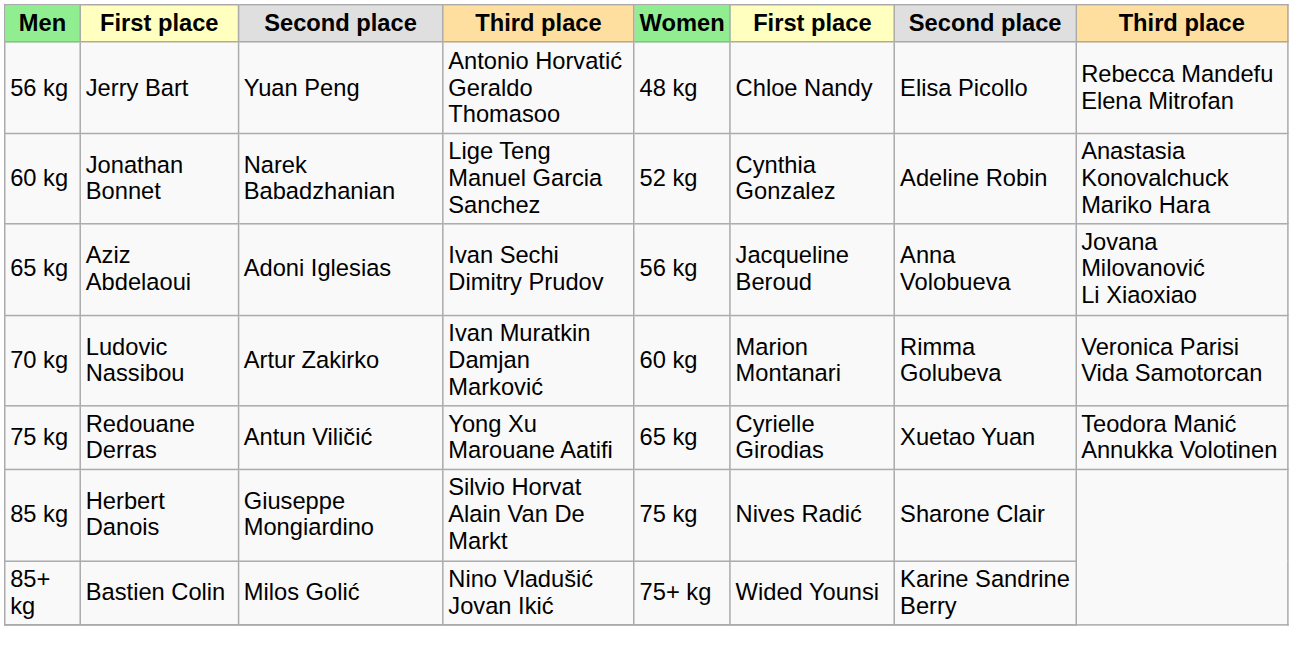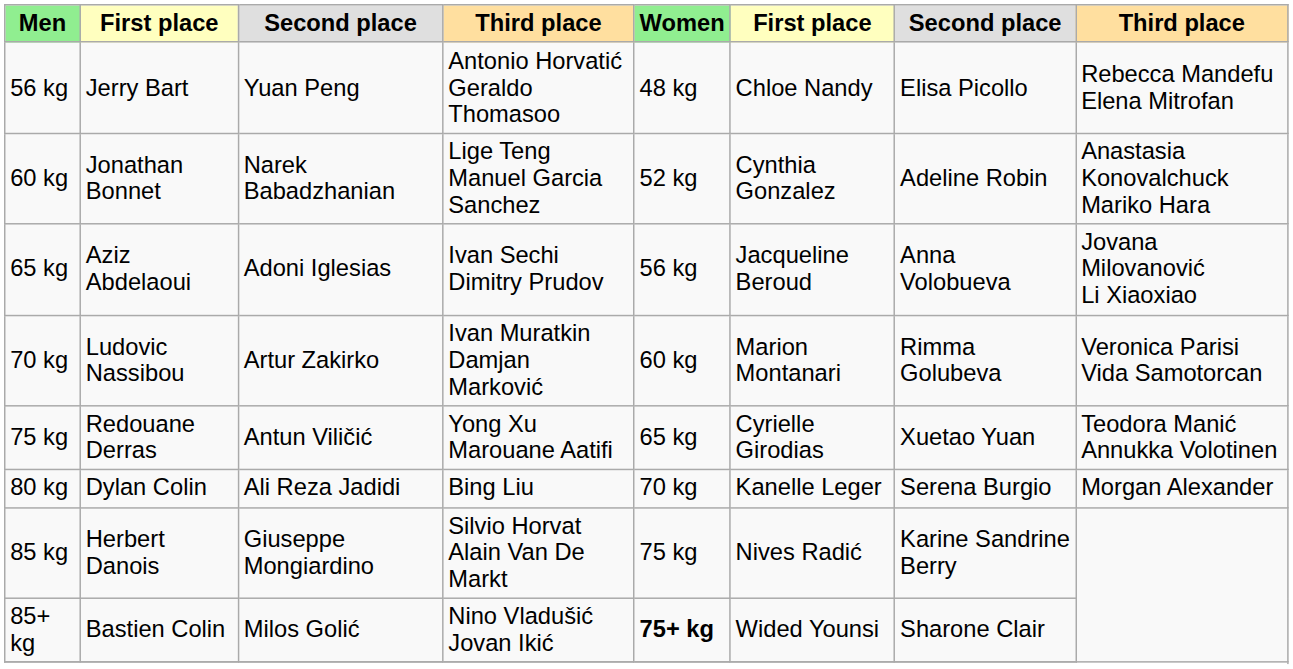+ row: 80 kg | Dylan Colin | Ali Reza Jadidi | Bing Liu | 70 kg | Kanelle Leger | Serena Burgio | Morgan Alexander
85 kg | column 7: Sharone Clair -> Karine Sandrine Berry
85+ kg | Women: normal -> bold
85+ kg | column 7: Karine Sandrine Berry -> Sharone Clair
